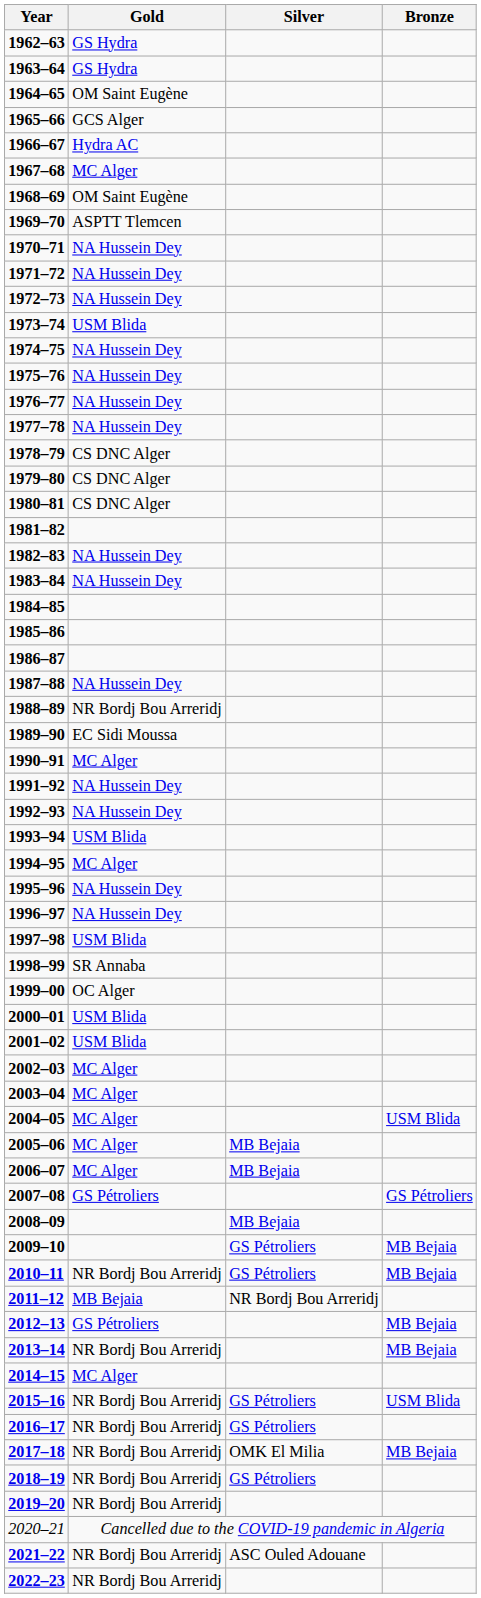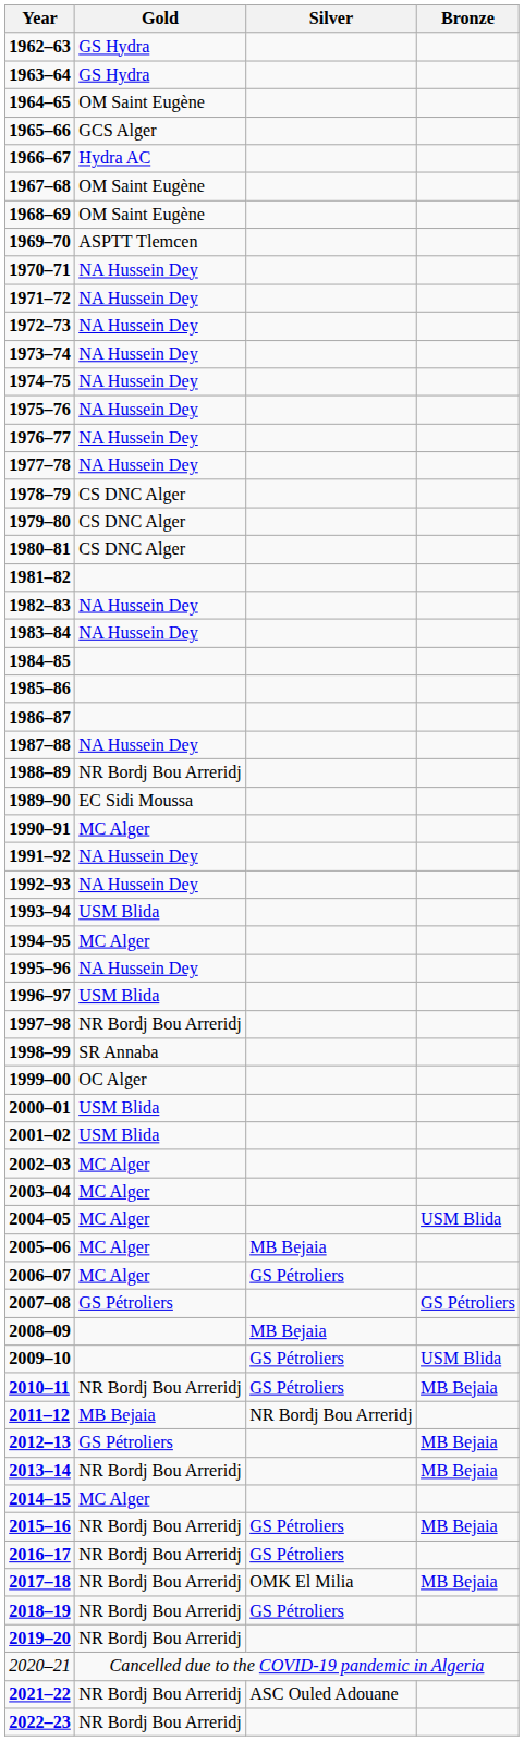1967–68 | Gold: MC Alger -> OM Saint Eugène
1973–74 | Gold: USM Blida -> NA Hussein Dey
1996–97 | Gold: NA Hussein Dey -> USM Blida
1997–98 | Gold: USM Blida -> NR Bordj Bou Arreridj
2006–07 | Silver: MB Bejaia -> GS Pétroliers
2009–10 | Bronze: MB Bejaia -> USM Blida
2015–16 | Bronze: USM Blida -> MB Bejaia
